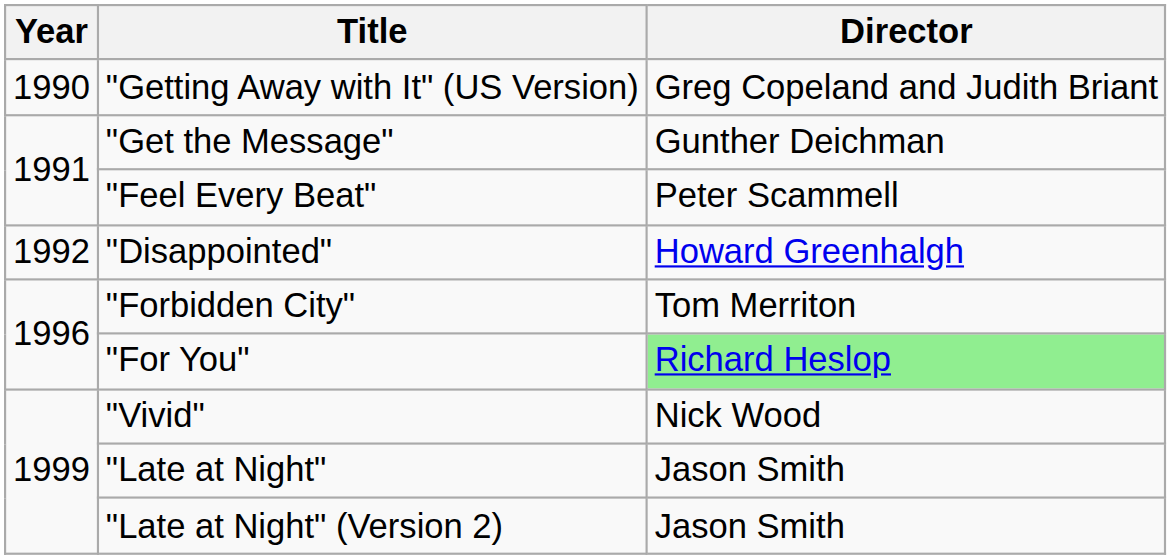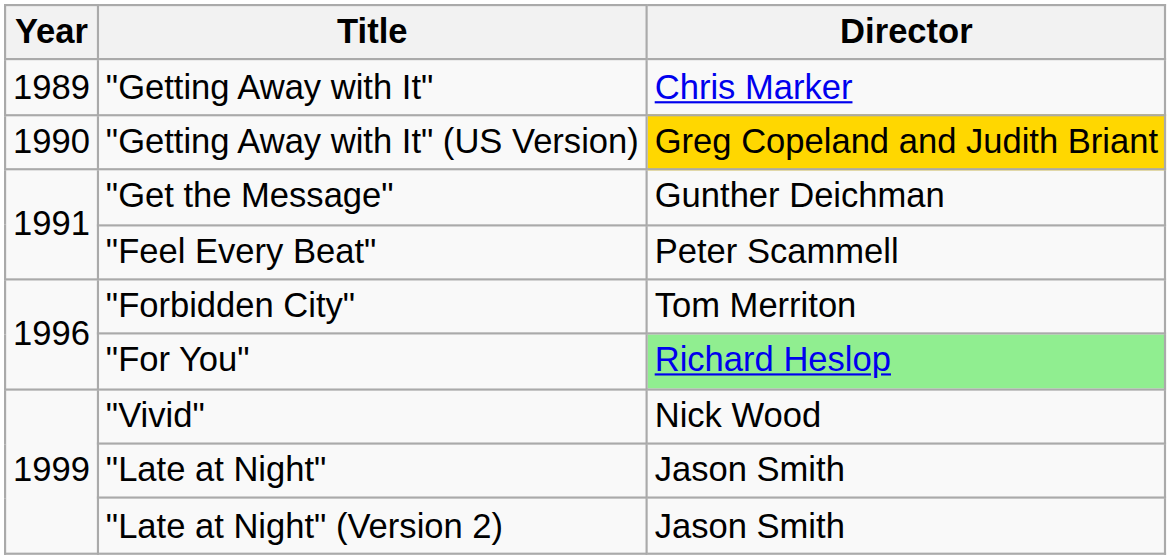+ row: 1989 | "Getting Away with It" | Chris Marker
"Getting Away with It" (US Version) | Director: no background -> gold background
- row: 1992 | "Disappointed" | Howard Greenhalgh
